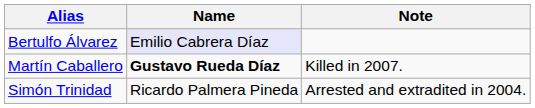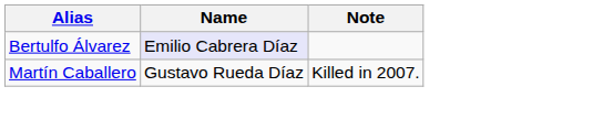Martín Caballero | Name: bold -> normal
- row: Simón Trinidad | Ricardo Palmera Pineda | Arrested and extradited in 2004.
